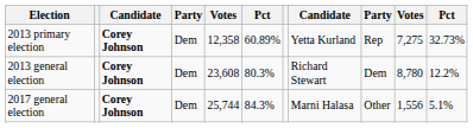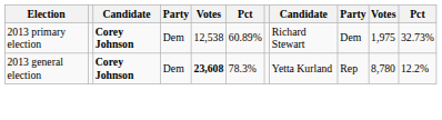2013 primary election | column 5: 12,358 -> 12,538
2013 primary election | column 8: Yetta Kurland -> Richard Stewart
2013 primary election | column 9: Rep -> Dem
2013 primary election | column 10: 7,275 -> 1,975
2013 general election | column 5: normal -> bold
2013 general election | column 6: 80.3% -> 78.3%
2013 general election | column 8: Richard Stewart -> Yetta Kurland
2013 general election | column 9: Dem -> Rep
- row: 2017 general election | Corey Johnson | Dem | 25,744 | 84.3% | Marni Halasa | Other | 1,556 | 5.1%
